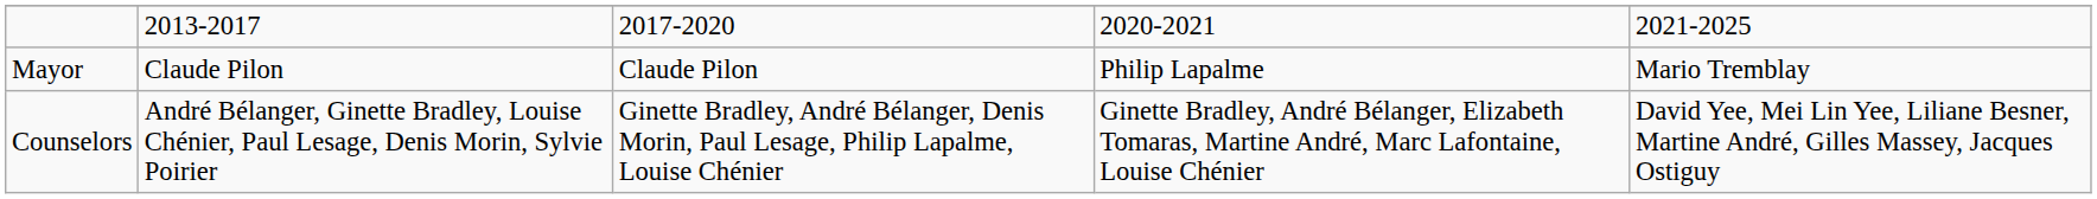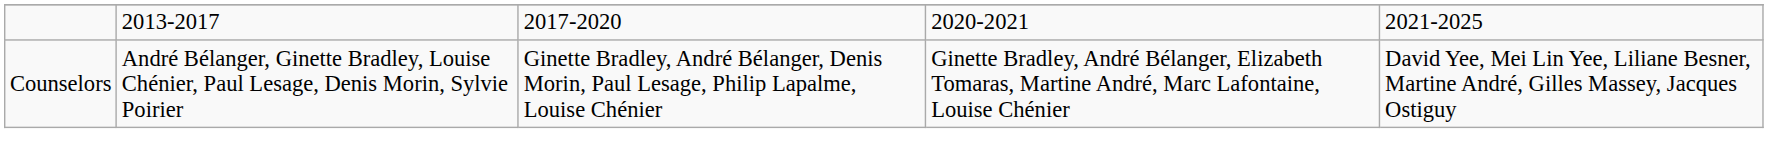- row: Mayor | Claude Pilon | Claude Pilon | Philip Lapalme | Mario Tremblay
